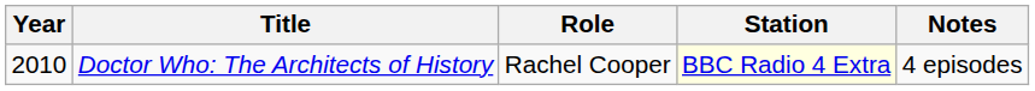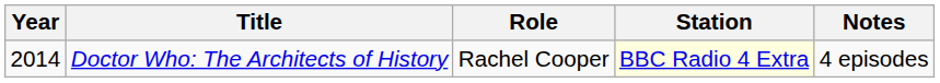Doctor Who: The Architects of History | Year: 2010 -> 2014
